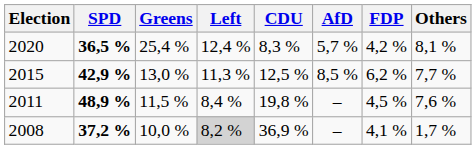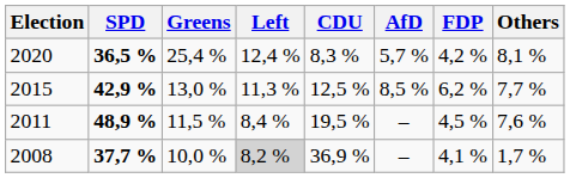2011 | CDU: 19,8 % -> 19,5 %
2008 | SPD: 37,2 % -> 37,7 %
